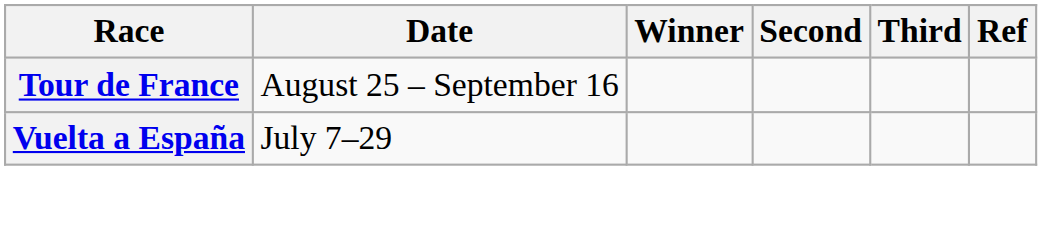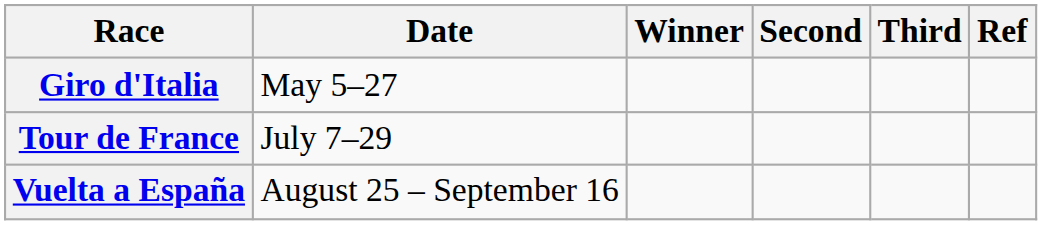+ row: Giro d'Italia | May 5–27
Tour de France | Date: August 25 – September 16 -> July 7–29
Vuelta a España | Date: July 7–29 -> August 25 – September 16
